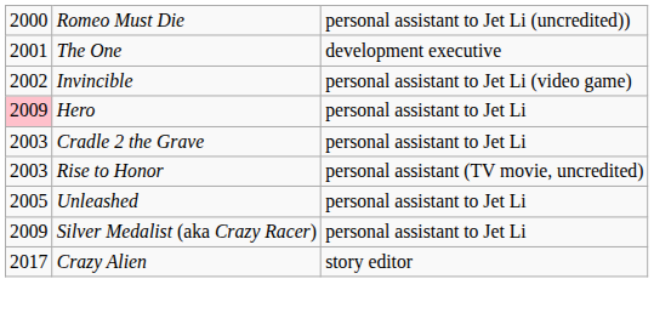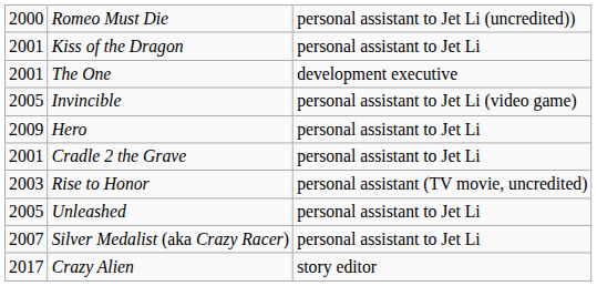+ row: 2001 | Kiss of the Dragon | personal assistant to Jet Li
Invincible | column 1: 2002 -> 2005
Hero | column 1: pink background -> no background
Cradle 2 the Grave | column 1: 2003 -> 2001
Silver Medalist (aka Crazy Racer) | column 1: 2009 -> 2007
